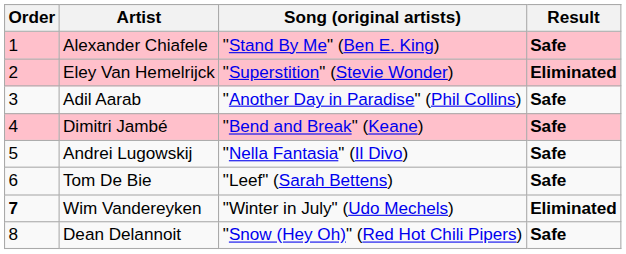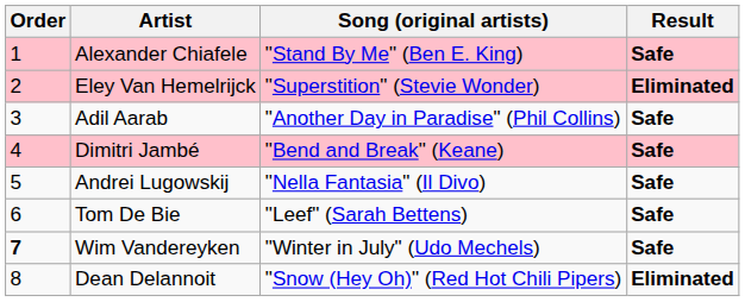Wim Vandereyken | Result: Eliminated -> Safe
Dean Delannoit | Result: Safe -> Eliminated
